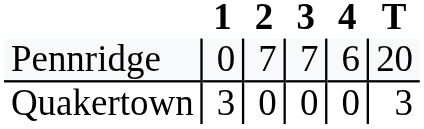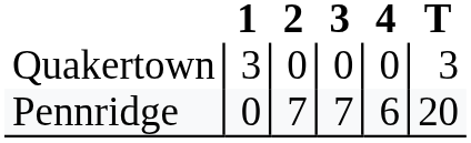rows swapped: Pennridge <-> Quakertown
